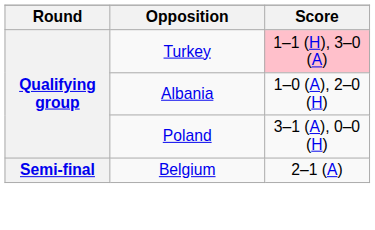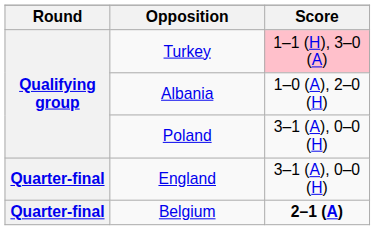+ row: Quarter-final | England | 3–1 (A), 0–0 (H)
Belgium | Round: Semi-final -> Quarter-final
Belgium | Score: normal -> bold
